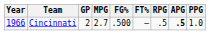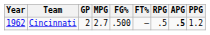Cincinnati | Year: 1966 -> 1962
Cincinnati | PPG: 1.0 -> 1.2
